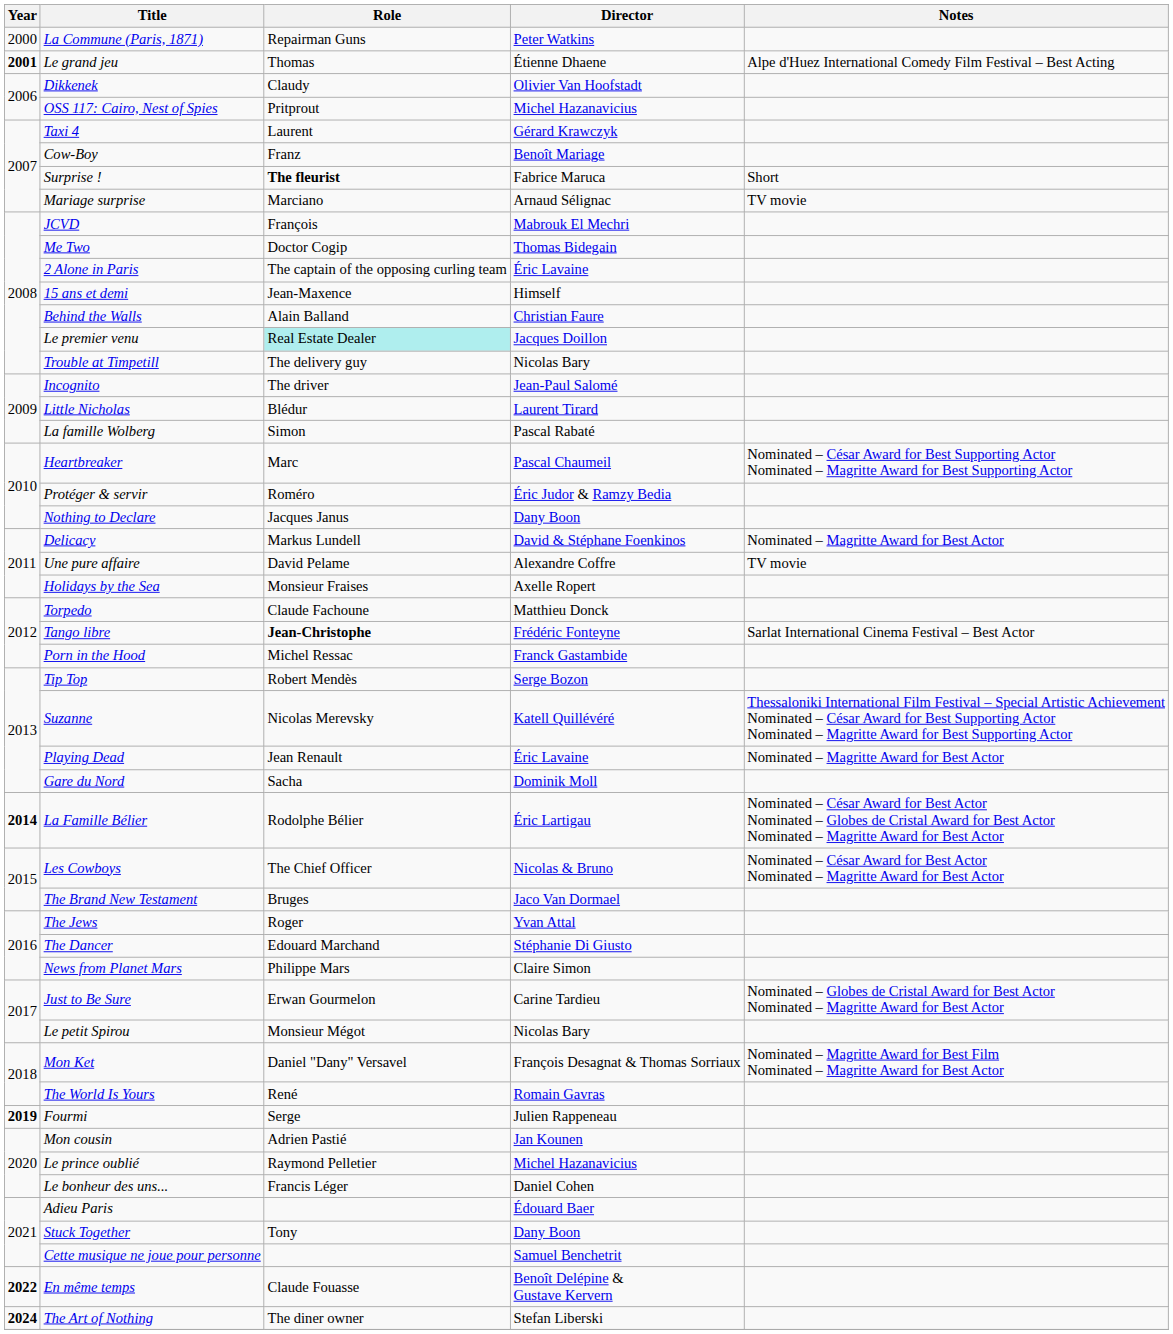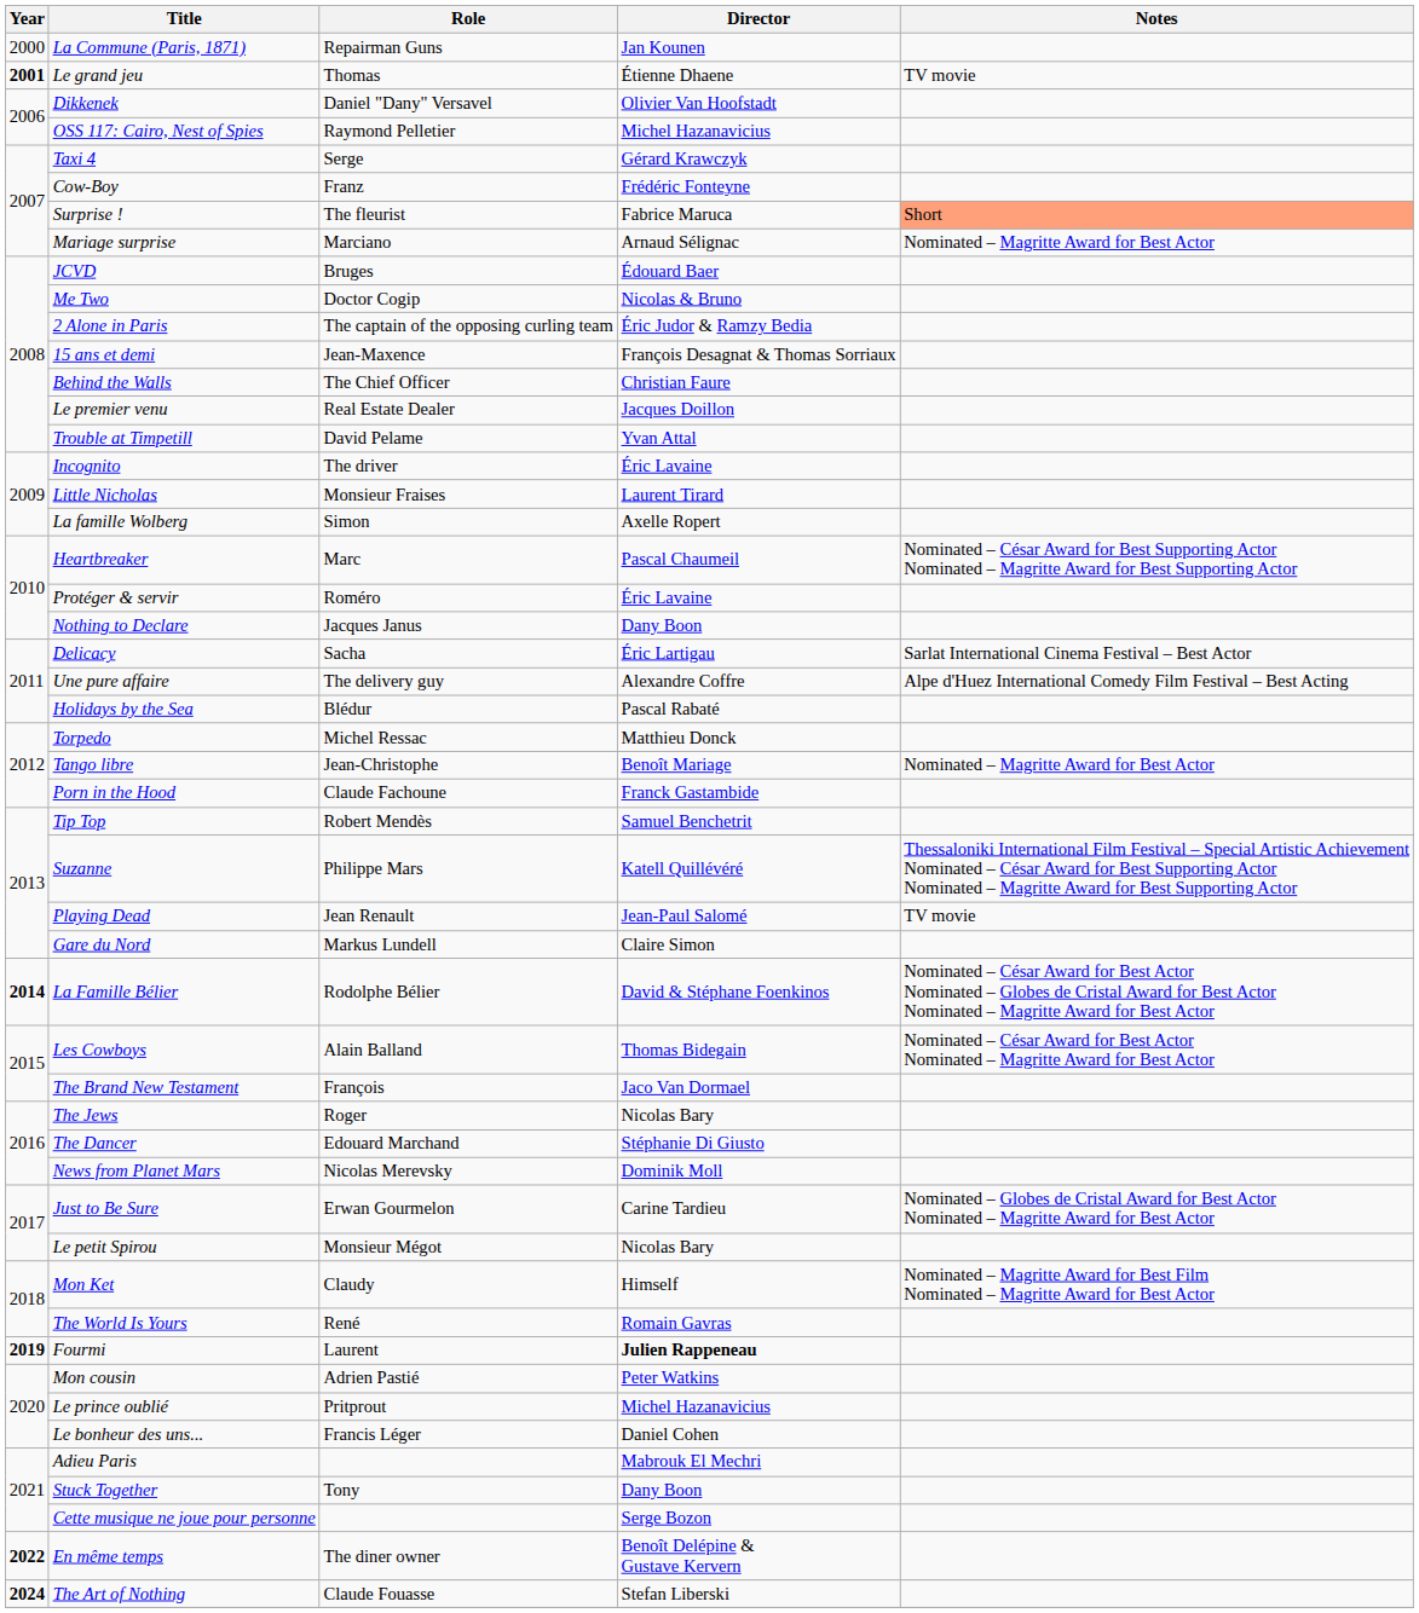La Commune (Paris, 1871) | Director: Peter Watkins -> Jan Kounen
Le grand jeu | Notes: Alpe d'Huez International Comedy Film Festival – Best Acting -> TV movie
Dikkenek | Role: Claudy -> Daniel "Dany" Versavel
OSS 117: Cairo, Nest of Spies | Role: Pritprout -> Raymond Pelletier
Taxi 4 | Role: Laurent -> Serge
Cow-Boy | Director: Benoît Mariage -> Frédéric Fonteyne
Surprise ! | Role: bold -> normal
Surprise ! | Notes: no background -> lightsalmon background
Mariage surprise | Notes: TV movie -> Nominated – Magritte Award for Best Actor
JCVD | Role: François -> Bruges
JCVD | Director: Mabrouk El Mechri -> Édouard Baer
Me Two | Director: Thomas Bidegain -> Nicolas & Bruno
2 Alone in Paris | Director: Éric Lavaine -> Éric Judor & Ramzy Bedia
15 ans et demi | Director: Himself -> François Desagnat & Thomas Sorriaux
Behind the Walls | Role: Alain Balland -> The Chief Officer
Le premier venu | Role: paleturquoise background -> no background
Trouble at Timpetill | Role: The delivery guy -> David Pelame
Trouble at Timpetill | Director: Nicolas Bary -> Yvan Attal
Incognito | Director: Jean-Paul Salomé -> Éric Lavaine
Little Nicholas | Role: Blédur -> Monsieur Fraises
La famille Wolberg | Director: Pascal Rabaté -> Axelle Ropert
Protéger & servir | Director: Éric Judor & Ramzy Bedia -> Éric Lavaine
Delicacy | Role: Markus Lundell -> Sacha
Delicacy | Director: David & Stéphane Foenkinos -> Éric Lartigau
Delicacy | Notes: Nominated – Magritte Award for Best Actor -> Sarlat International Cinema Festival – Best Actor
Une pure affaire | Role: David Pelame -> The delivery guy
Une pure affaire | Notes: TV movie -> Alpe d'Huez International Comedy Film Festival – Best Acting
Holidays by the Sea | Role: Monsieur Fraises -> Blédur
Holidays by the Sea | Director: Axelle Ropert -> Pascal Rabaté
Torpedo | Role: Claude Fachoune -> Michel Ressac
Tango libre | Role: bold -> normal
Tango libre | Director: Frédéric Fonteyne -> Benoît Mariage
Tango libre | Notes: Sarlat International Cinema Festival – Best Actor -> Nominated – Magritte Award for Best Actor
Porn in the Hood | Role: Michel Ressac -> Claude Fachoune
Tip Top | Director: Serge Bozon -> Samuel Benchetrit
Suzanne | Role: Nicolas Merevsky -> Philippe Mars
Playing Dead | Director: Éric Lavaine -> Jean-Paul Salomé
Playing Dead | Notes: Nominated – Magritte Award for Best Actor -> TV movie
Gare du Nord | Role: Sacha -> Markus Lundell
Gare du Nord | Director: Dominik Moll -> Claire Simon
La Famille Bélier | Director: Éric Lartigau -> David & Stéphane Foenkinos
Les Cowboys | Role: The Chief Officer -> Alain Balland
Les Cowboys | Director: Nicolas & Bruno -> Thomas Bidegain
The Brand New Testament | Role: Bruges -> François
The Jews | Director: Yvan Attal -> Nicolas Bary
News from Planet Mars | Role: Philippe Mars -> Nicolas Merevsky
News from Planet Mars | Director: Claire Simon -> Dominik Moll
Mon Ket | Role: Daniel "Dany" Versavel -> Claudy
Mon Ket | Director: François Desagnat & Thomas Sorriaux -> Himself
Fourmi | Role: Serge -> Laurent
Fourmi | Director: normal -> bold
Mon cousin | Director: Jan Kounen -> Peter Watkins
Le prince oublié | Role: Raymond Pelletier -> Pritprout
Adieu Paris | Director: Édouard Baer -> Mabrouk El Mechri
Cette musique ne joue pour personne | Director: Samuel Benchetrit -> Serge Bozon
En même temps | Role: Claude Fouasse -> The diner owner
The Art of Nothing | Role: The diner owner -> Claude Fouasse
